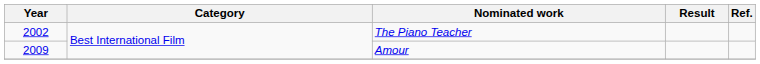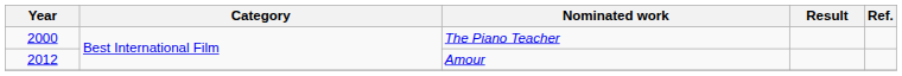The Piano Teacher | Year: 2002 -> 2000
Amour | Year: 2009 -> 2012
